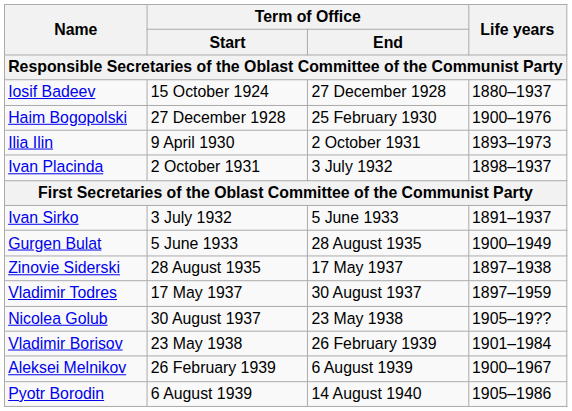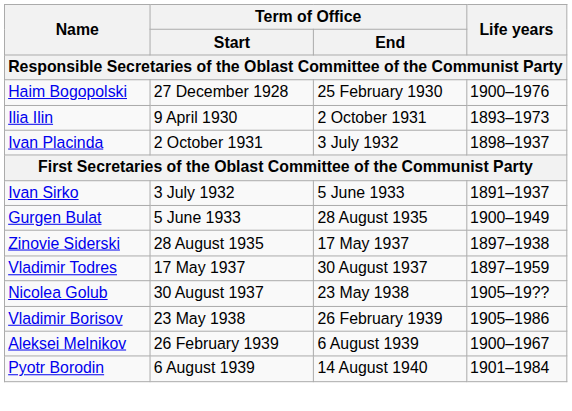- row: Iosif Badeev | 15 October 1924 | 27 December 1928 | 1880–1937
Vladimir Borisov | Life years: 1901–1984 -> 1905–1986
Pyotr Borodin | Life years: 1905–1986 -> 1901–1984
